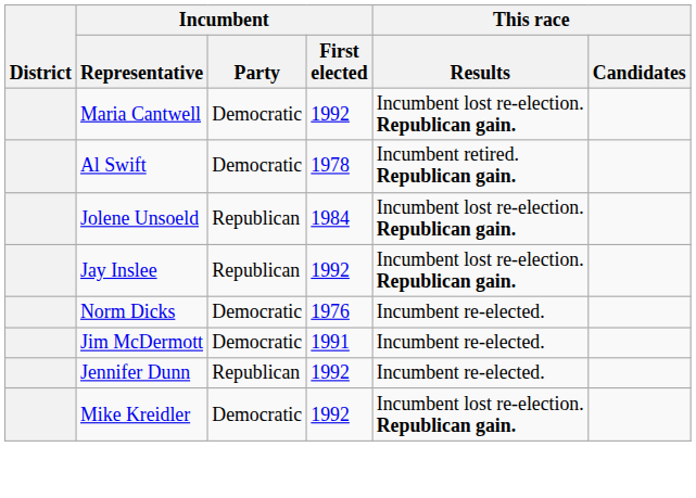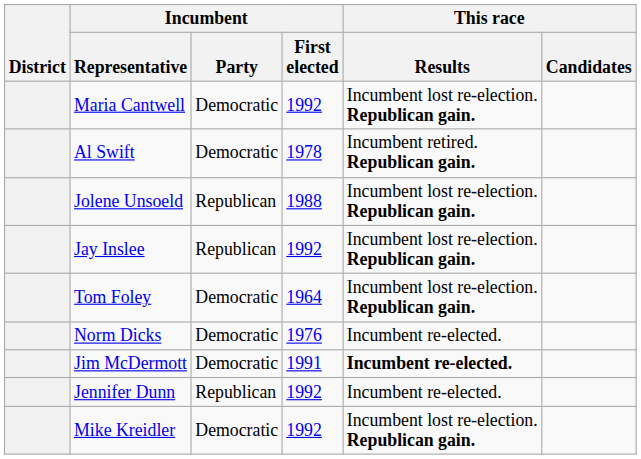Jolene Unsoeld | Incumbent / First elected: 1984 -> 1988
+ row: Tom Foley | Democratic | 1964 | Incumbent lost re-election. Republican gain.
Jim McDermott | This race / Results: normal -> bold
